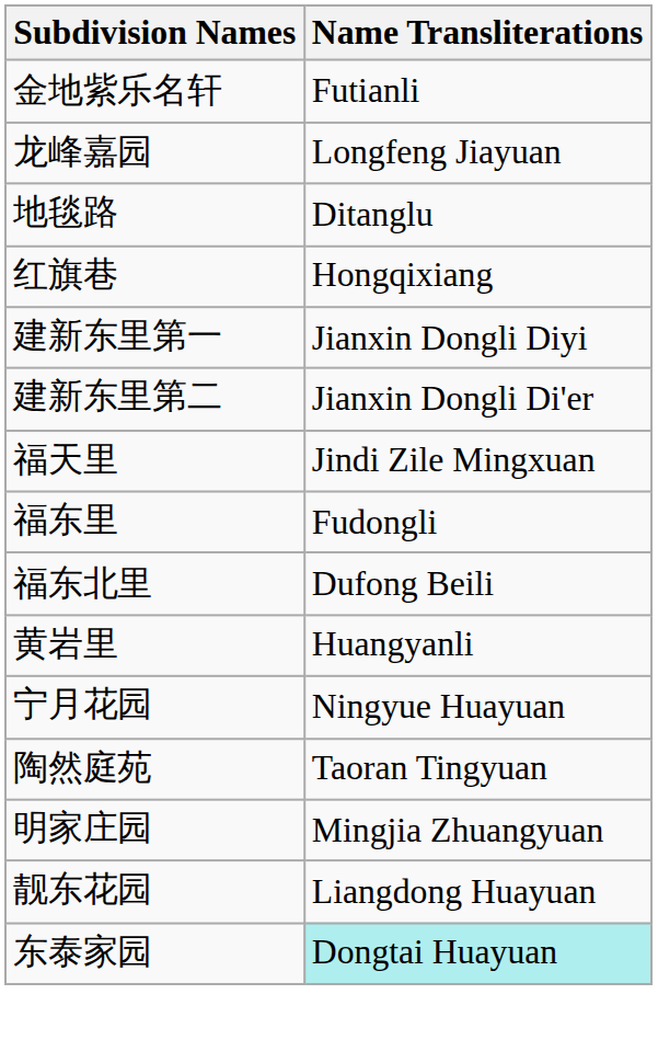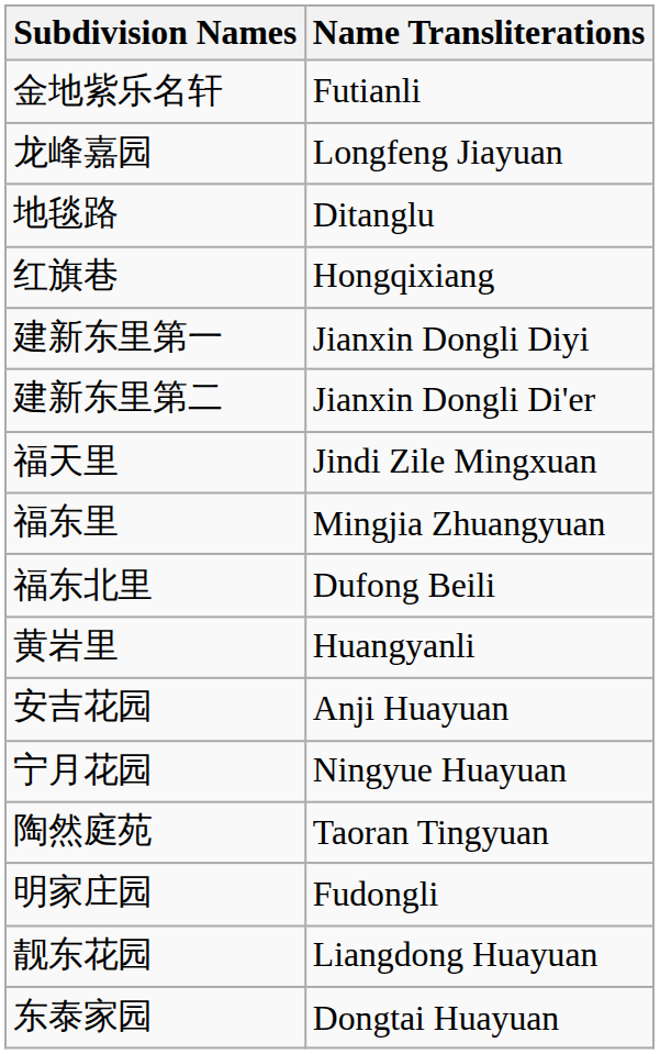福东里 | Name Transliterations: Fudongli -> Mingjia Zhuangyuan
+ row: 安吉花园 | Anji Huayuan
明家庄园 | Name Transliterations: Mingjia Zhuangyuan -> Fudongli
东泰家园 | Name Transliterations: paleturquoise background -> no background
